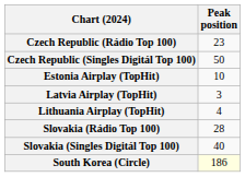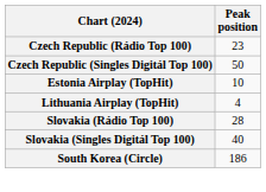- row: Latvia Airplay (TopHit) | 3
South Korea (Circle) | Peak position: lightyellow background -> no background
